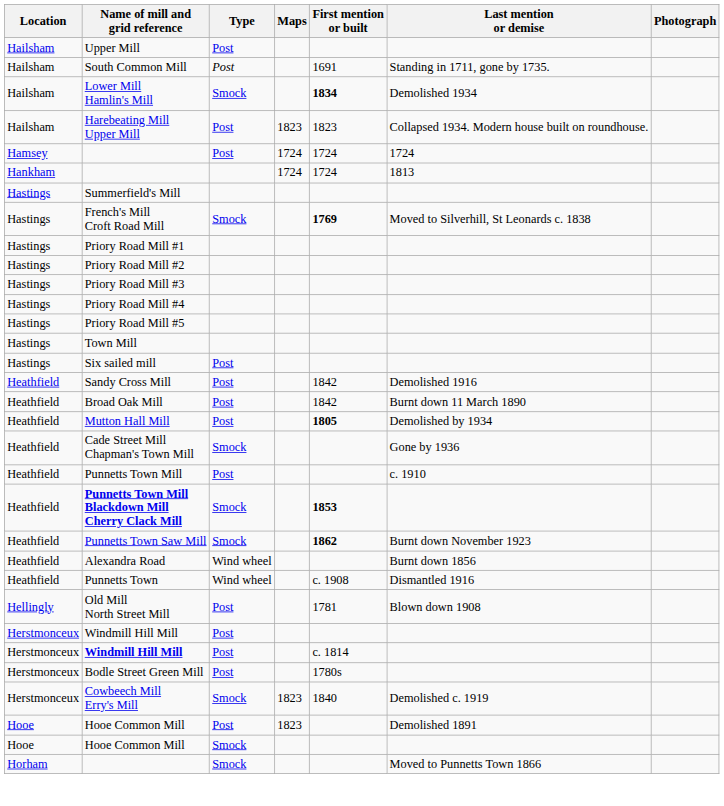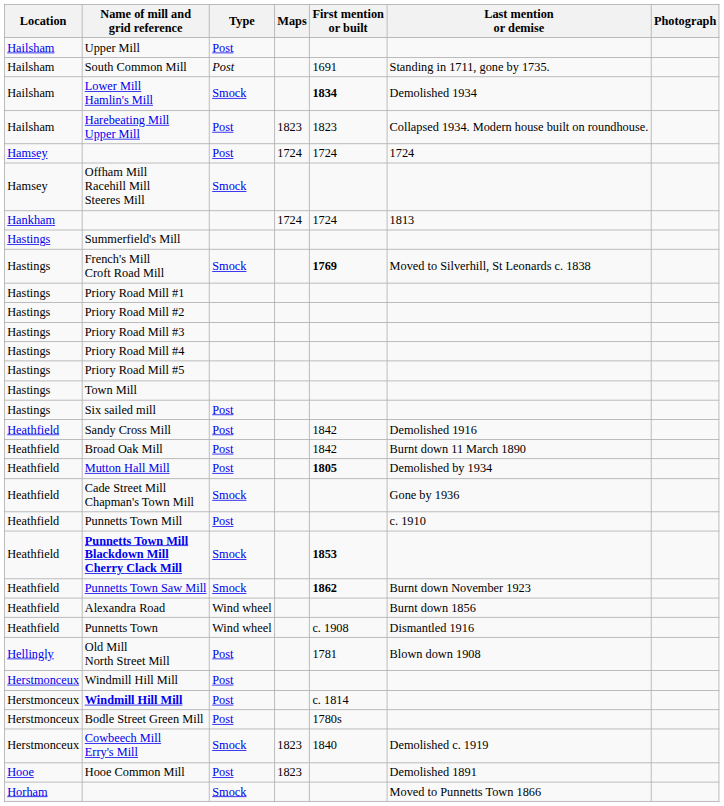+ row: Hamsey | Offham Mill Racehill Mill Steeres Mill | Smock
- row: Hooe | Hooe Common Mill | Smock
